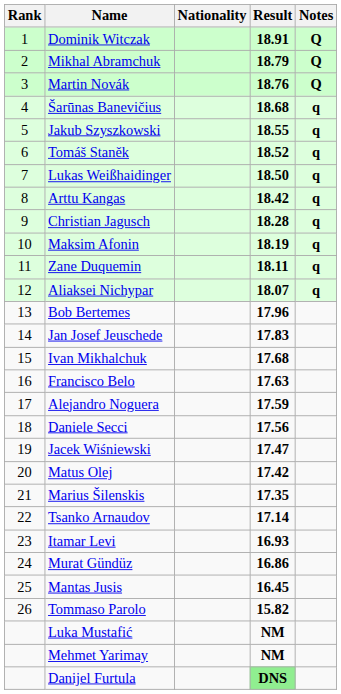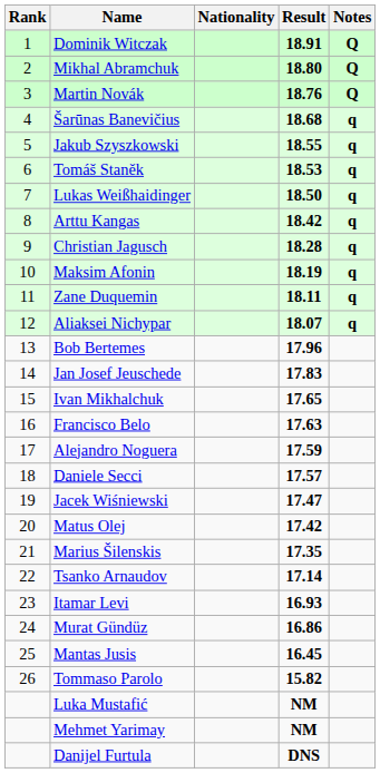Mikhal Abramchuk | Result: 18.79 -> 18.80
Tomáš Staněk | Result: 18.52 -> 18.53
Ivan Mikhalchuk | Result: 17.68 -> 17.65
Daniele Secci | Result: 17.56 -> 17.57
Danijel Furtula | Result: lightgreen background -> no background
